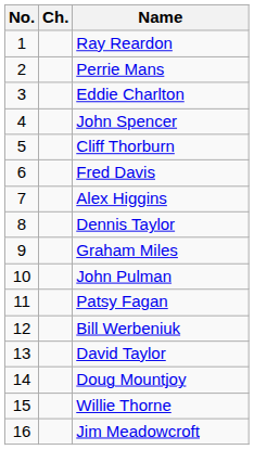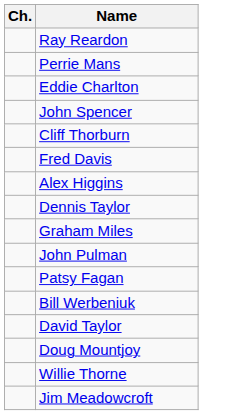- column: No. | 1 | 2 | 3 | 4 | 5 | 6 | 7 | 8 | 9 | 10 | 11 | 12 | 13 | 14 | 15 | 16
